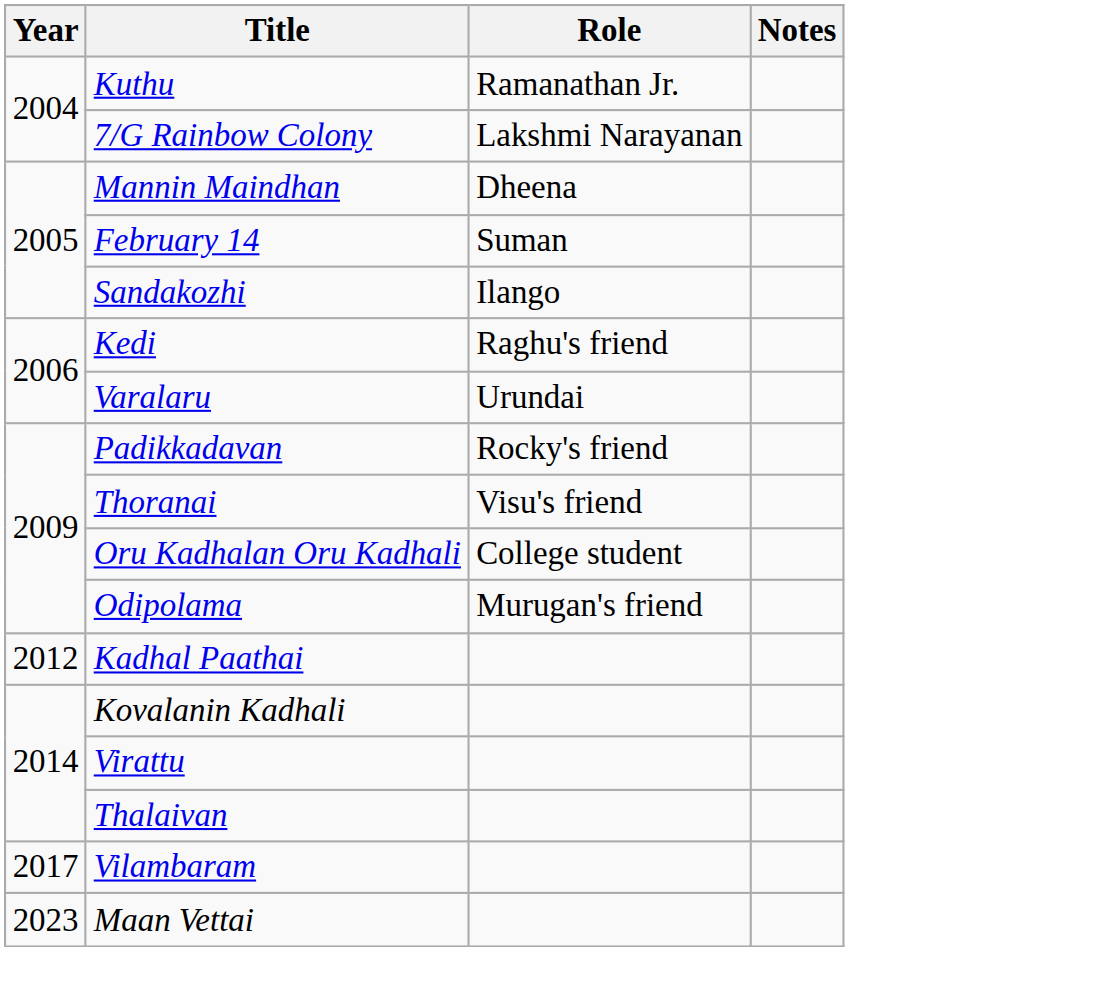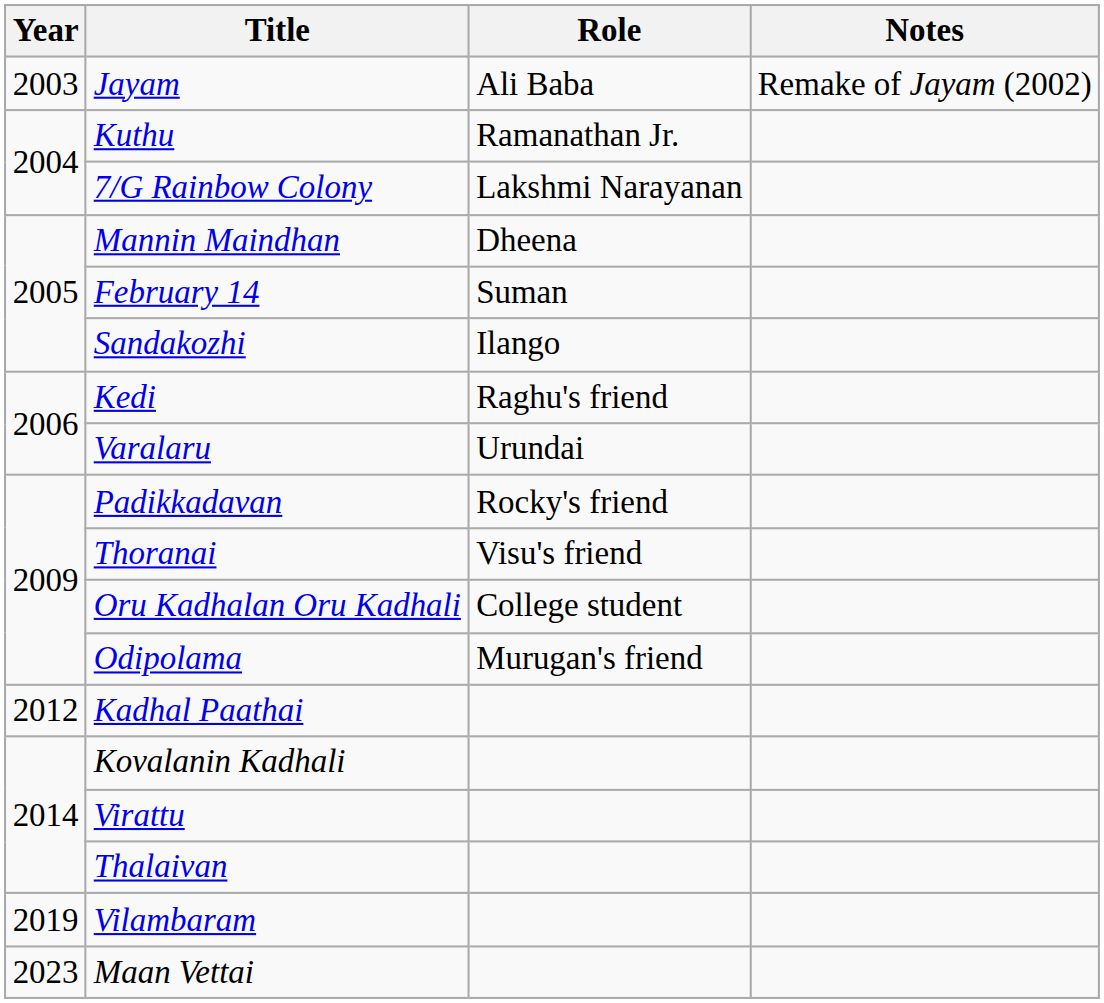+ row: 2003 | Jayam | Ali Baba | Remake of Jayam (2002)
Vilambaram | Year: 2017 -> 2019
